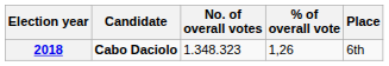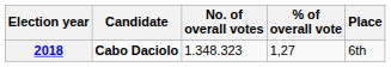2018 | % of overall vote: 1,26 -> 1,27
